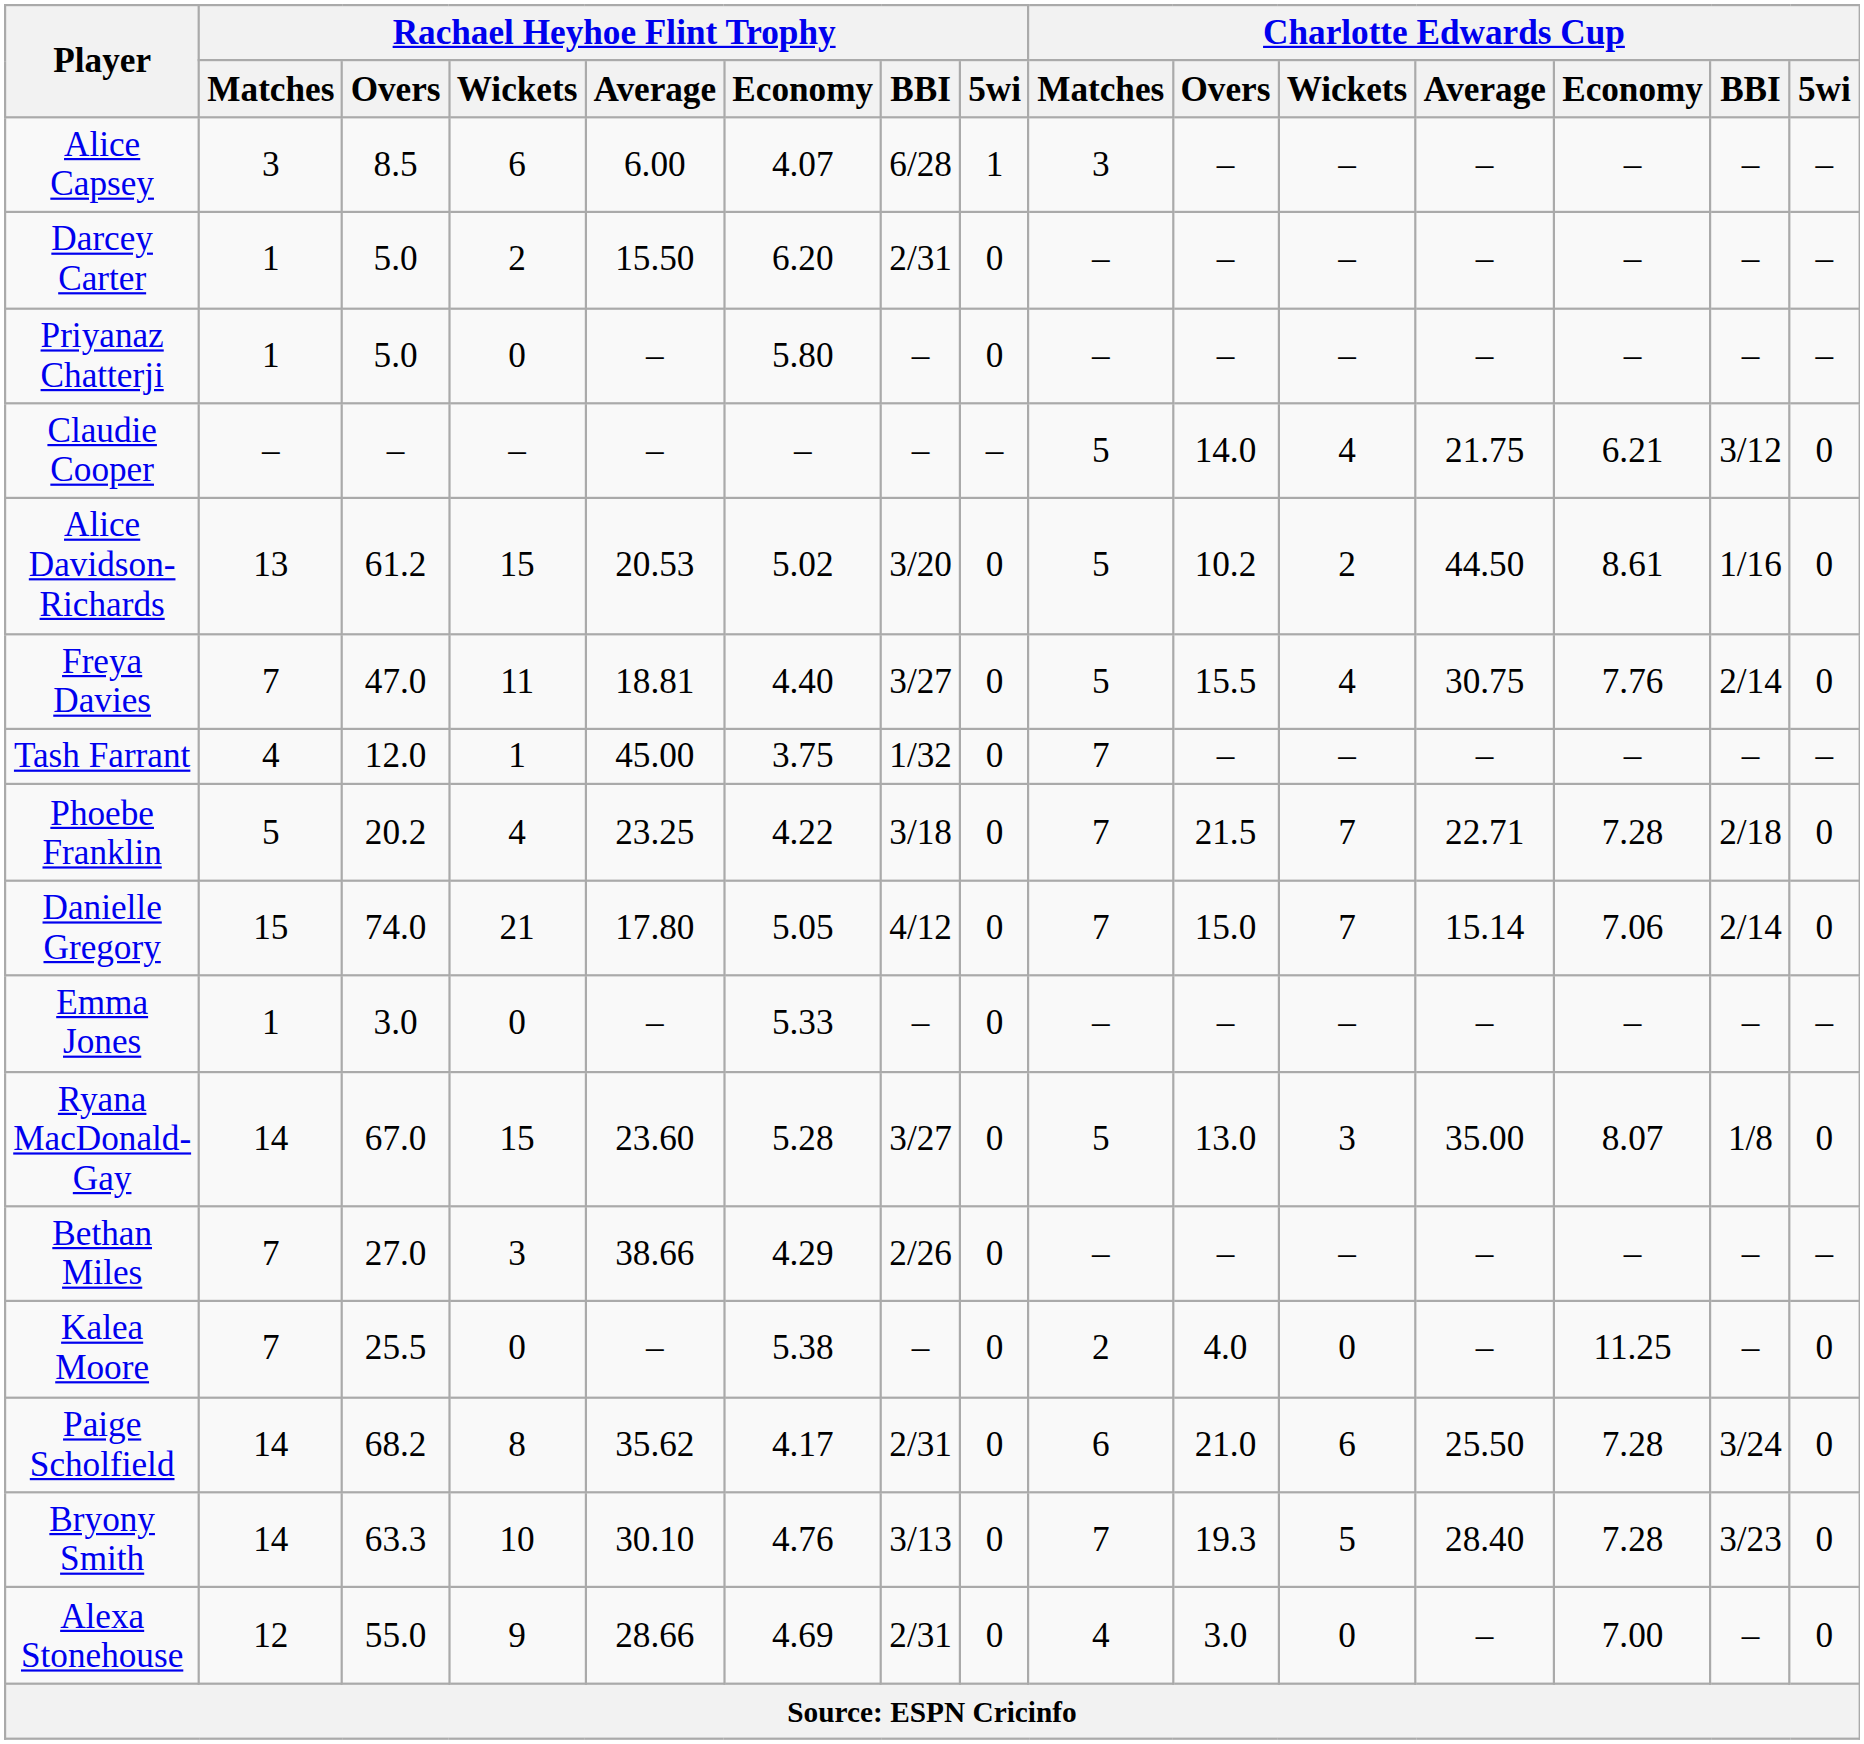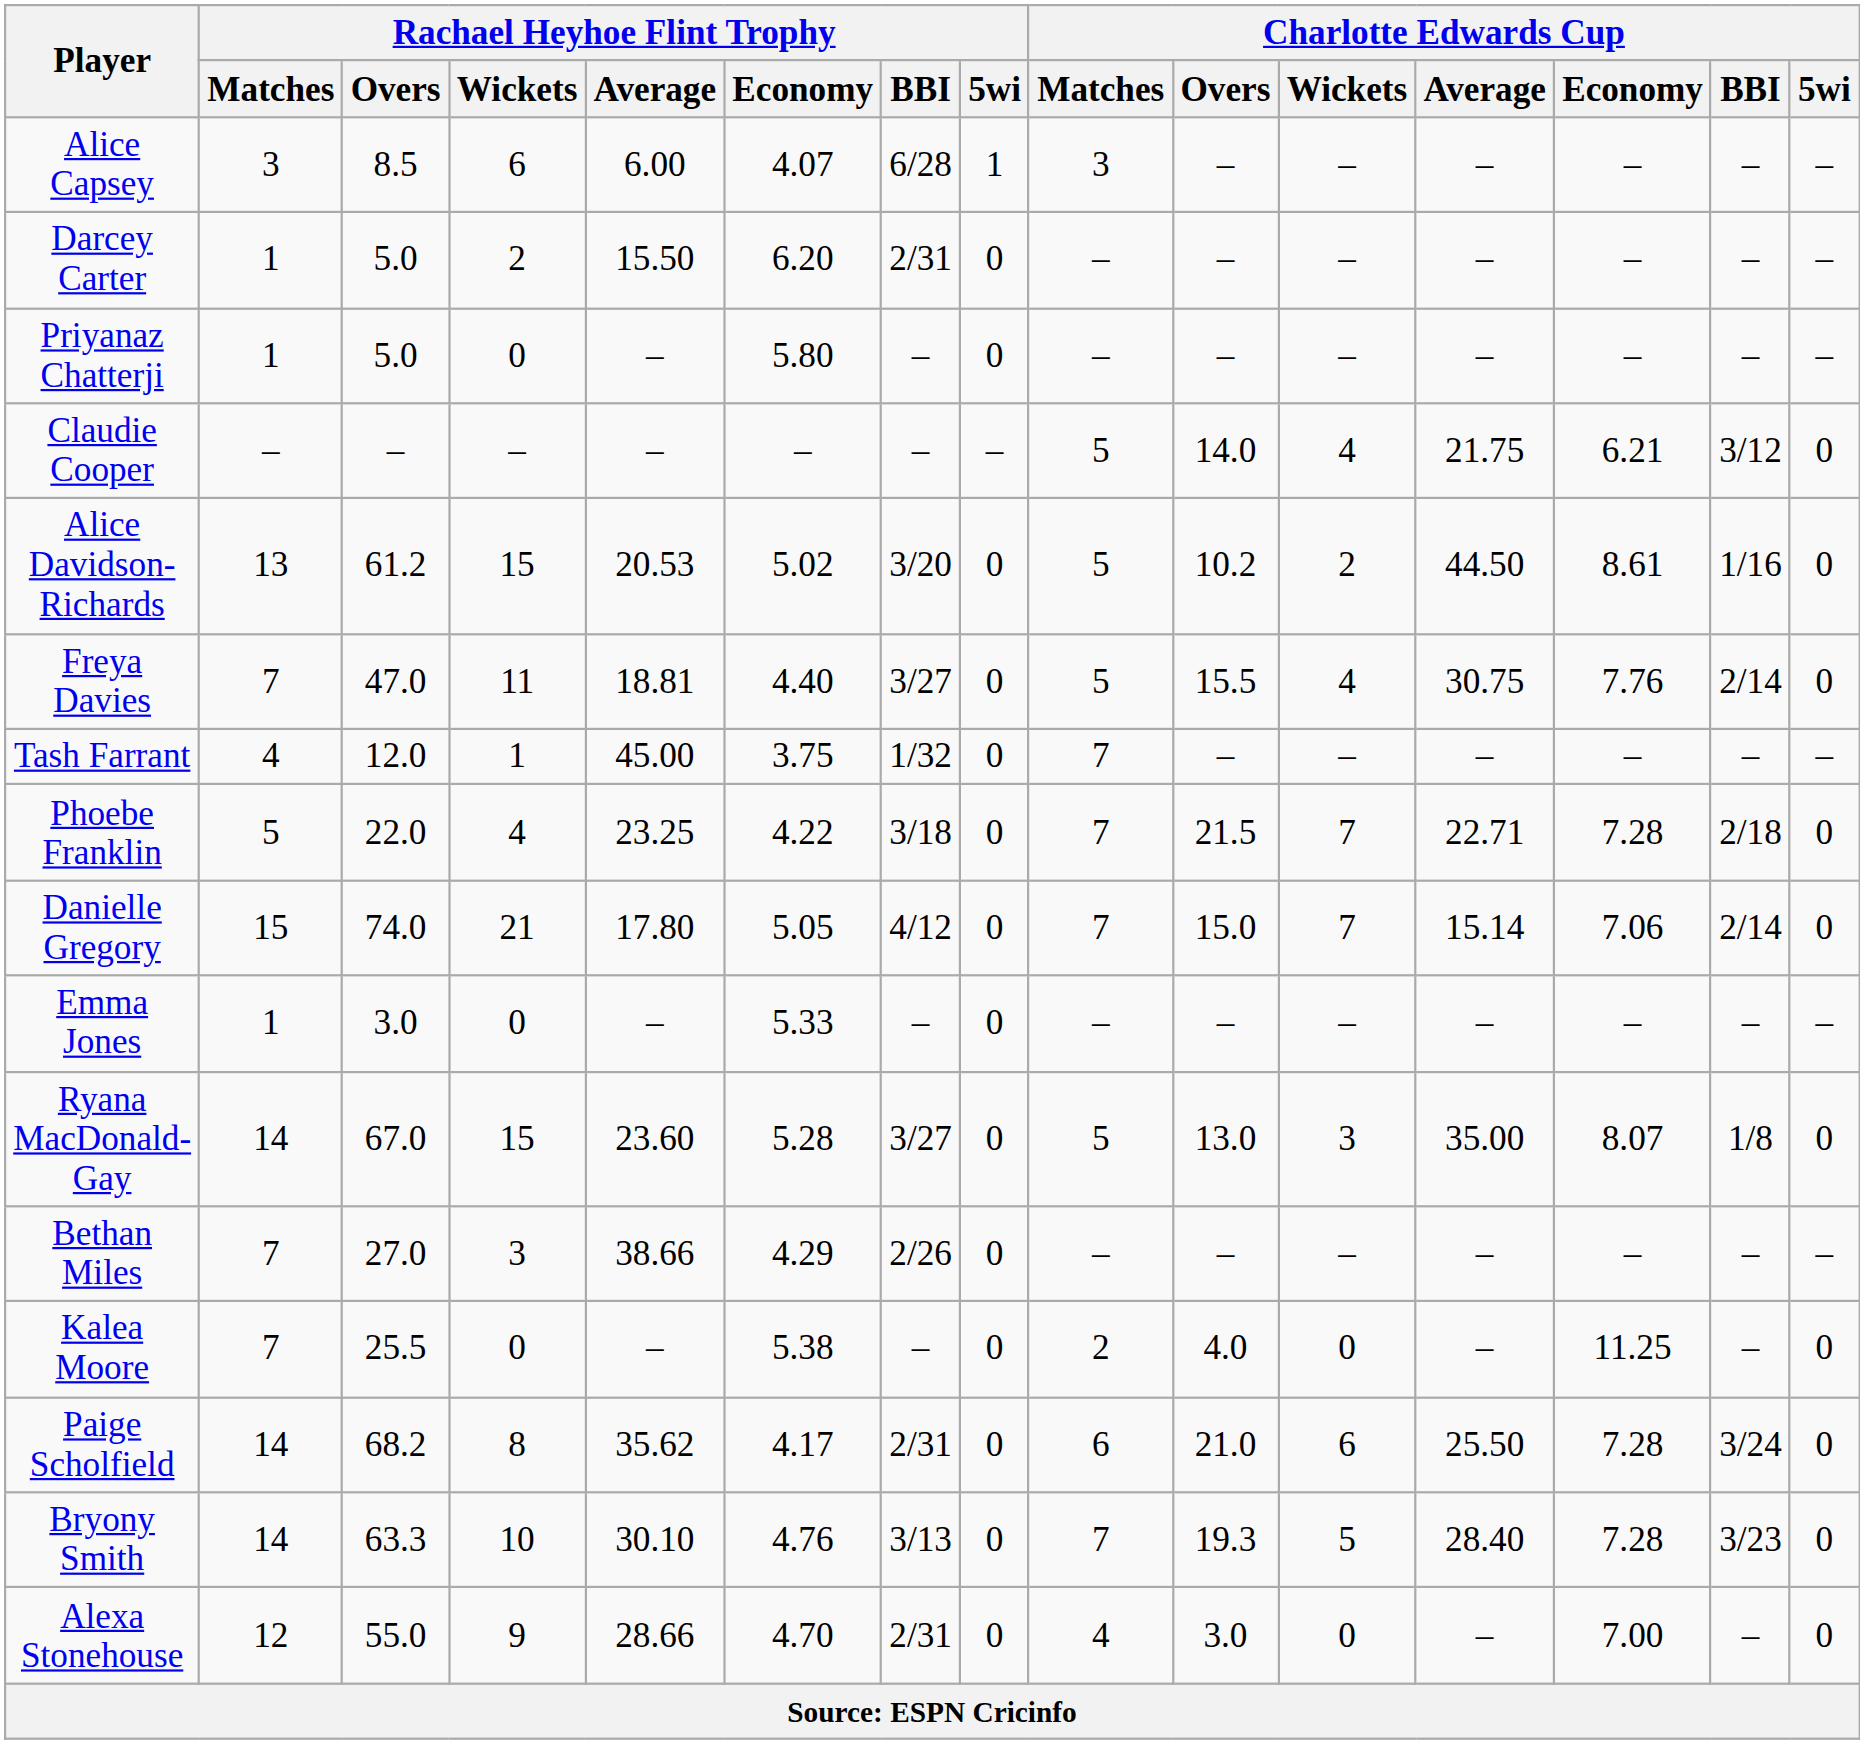Phoebe Franklin | Rachael Heyhoe Flint Trophy / Overs: 20.2 -> 22.0
Alexa Stonehouse | Rachael Heyhoe Flint Trophy / Economy: 4.69 -> 4.70
